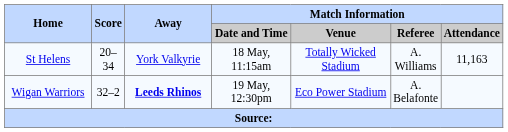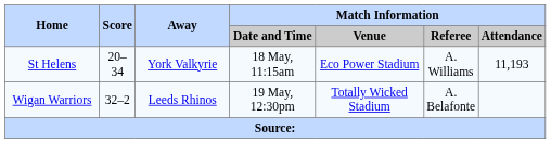St Helens | Match Information / Venue: Totally Wicked Stadium -> Eco Power Stadium
St Helens | Match Information / Attendance: 11,163 -> 11,193
Wigan Warriors | Away: bold -> normal
Wigan Warriors | Match Information / Venue: Eco Power Stadium -> Totally Wicked Stadium
